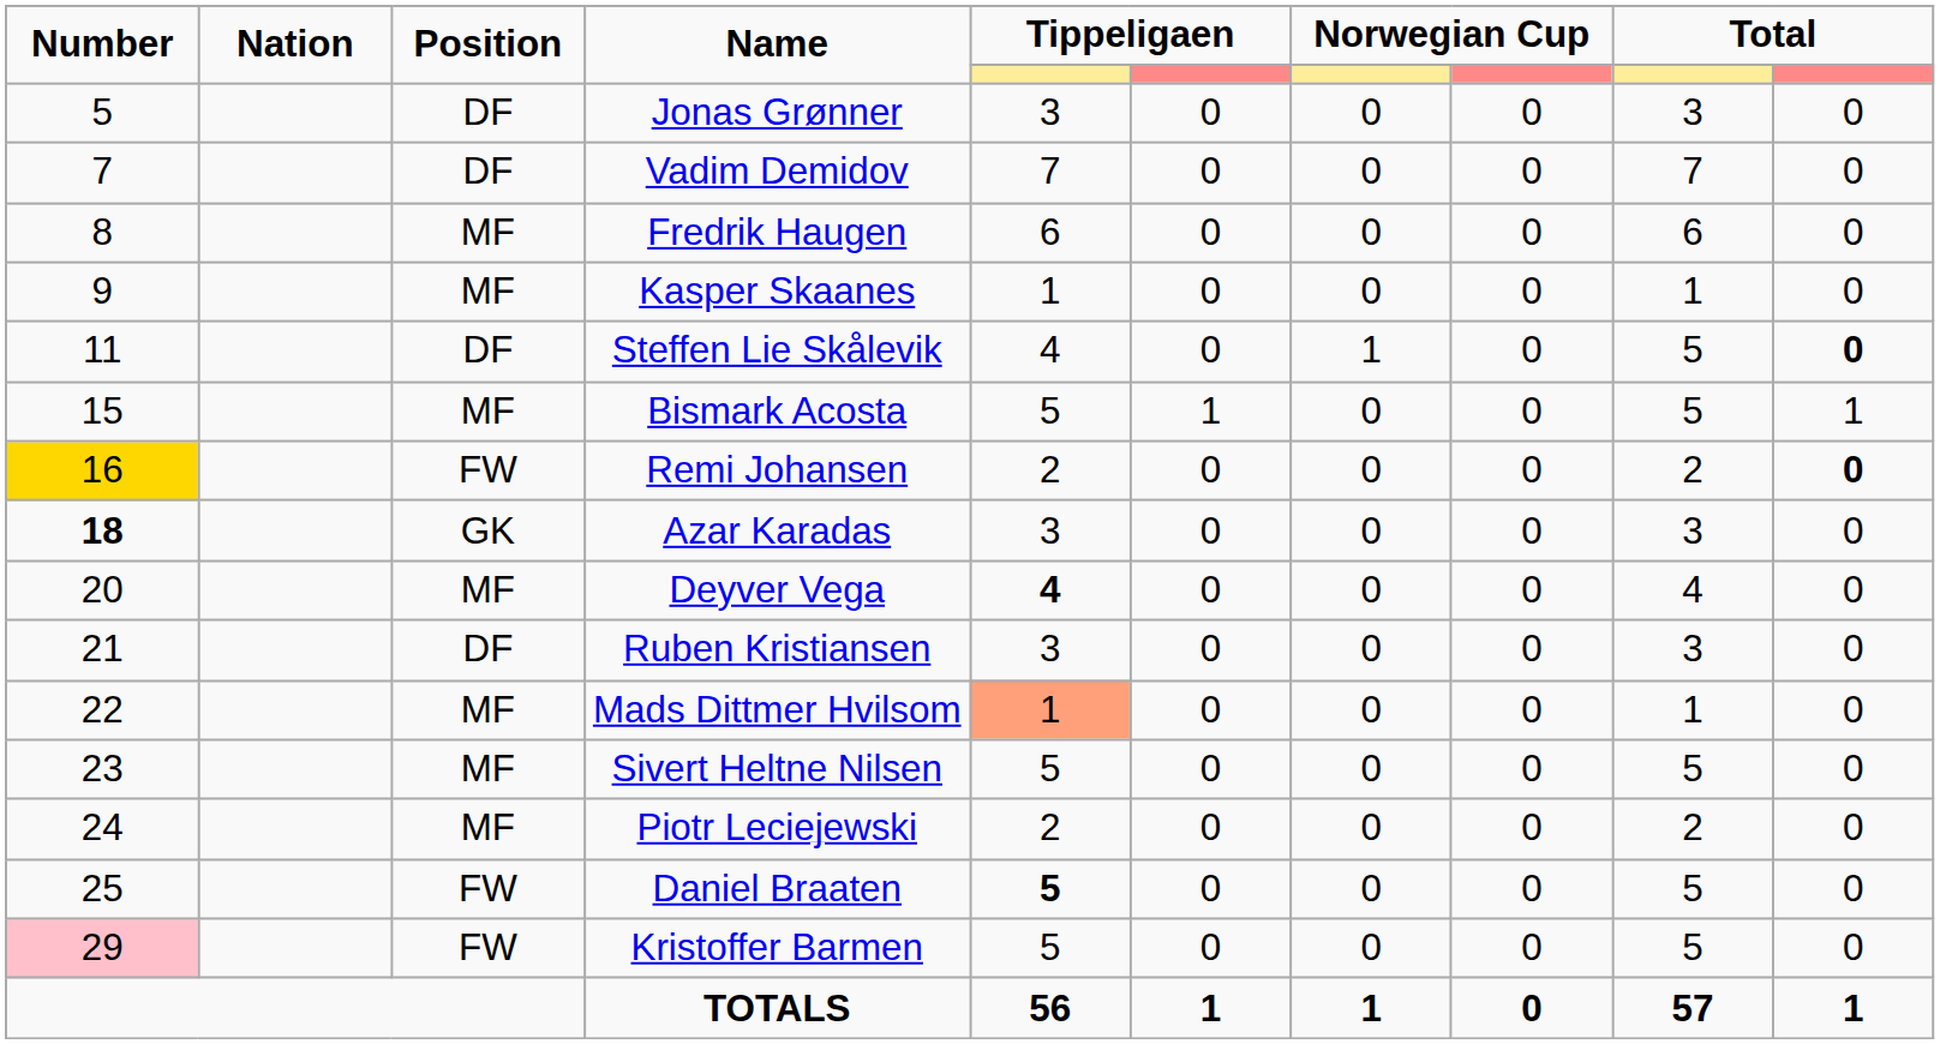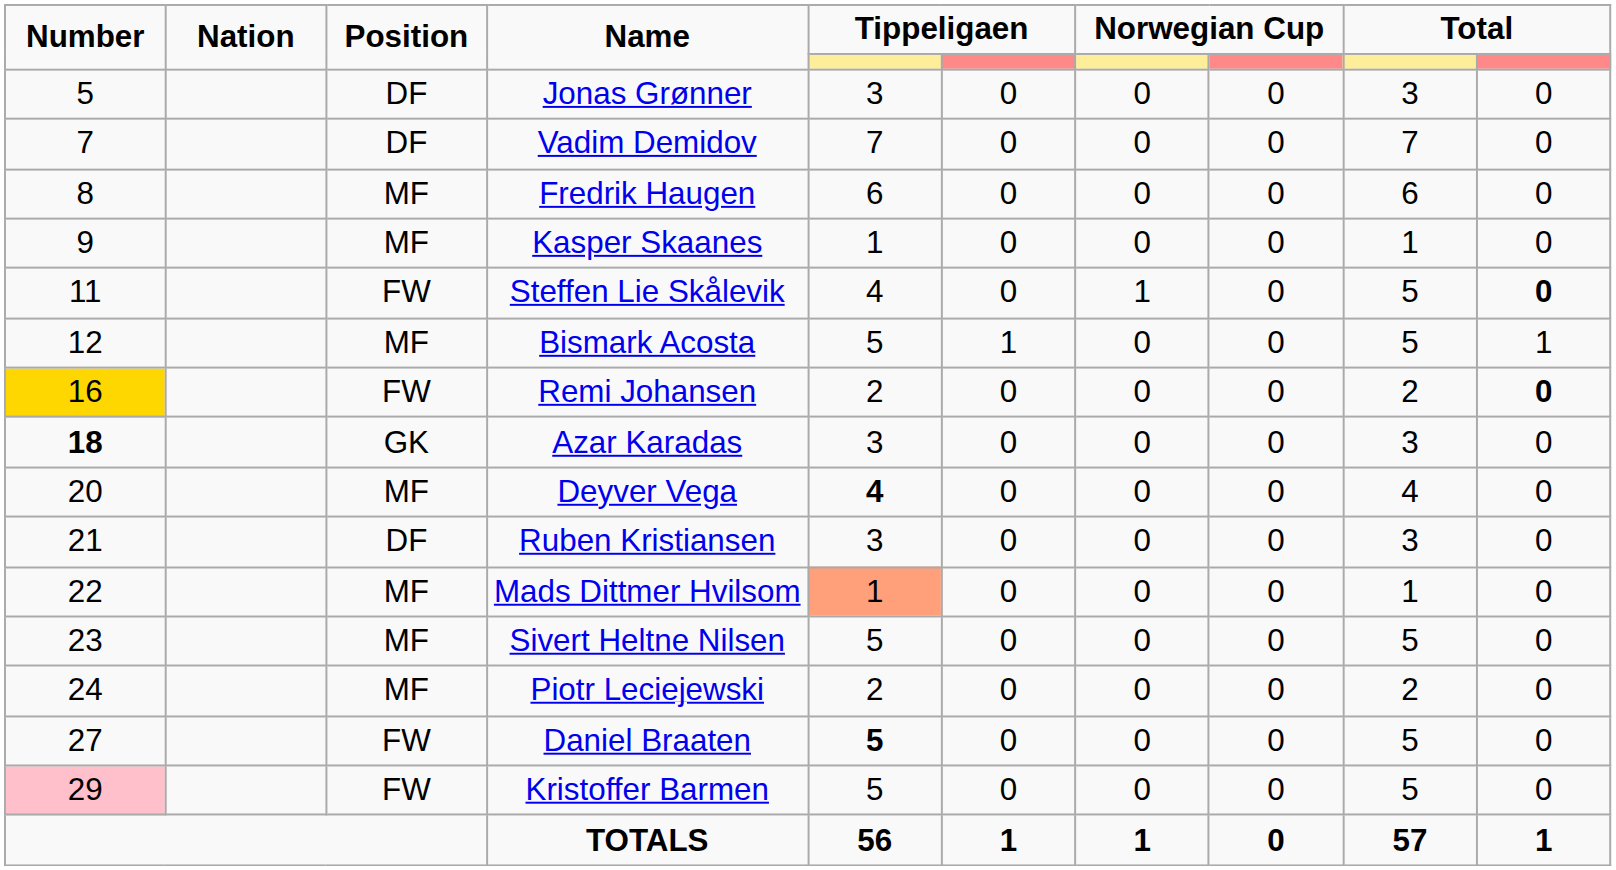Steffen Lie Skålevik | Position: DF -> FW
Bismark Acosta | Number: 15 -> 12
Daniel Braaten | Number: 25 -> 27
